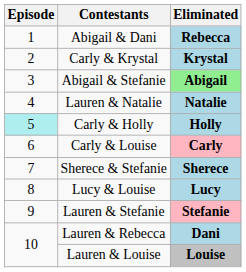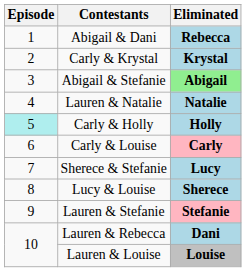Sherece & Stefanie | Eliminated: Sherece -> Lucy
Lucy & Louise | Eliminated: Lucy -> Sherece
